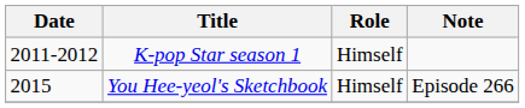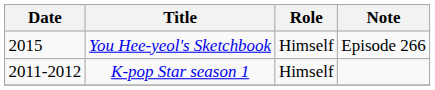rows swapped: K-pop Star season 1 <-> You Hee-yeol's Sketchbook
